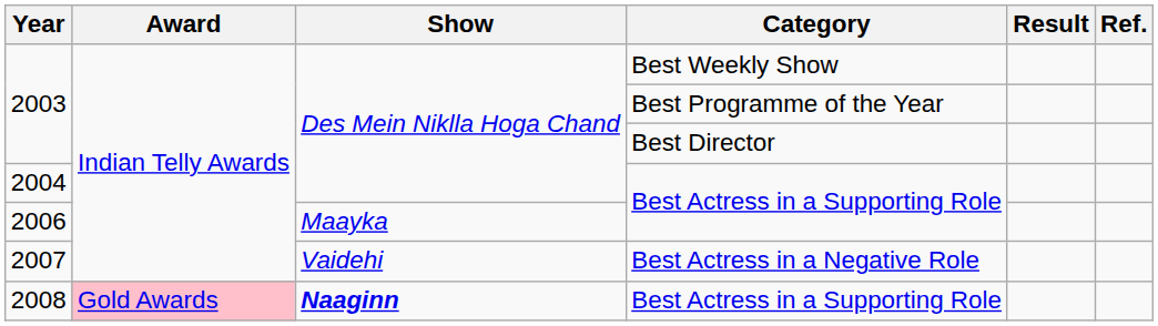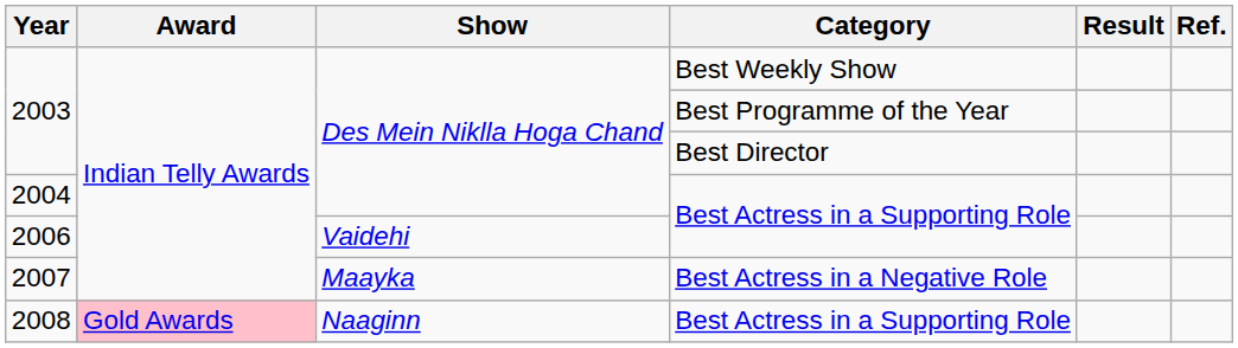2006 | Show: Maayka -> Vaidehi
2007 | Show: Vaidehi -> Maayka
2008 | Show: bold -> normal
